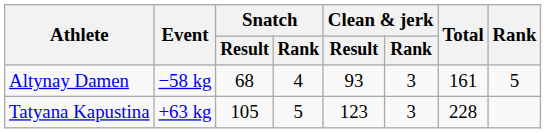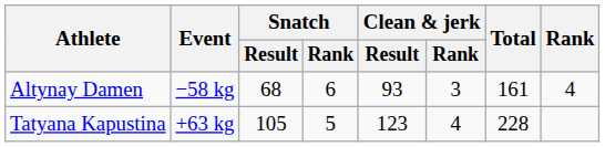Altynay Damen | Snatch / Rank: 4 -> 6
Altynay Damen | Rank: 5 -> 4
Tatyana Kapustina | Clean & jerk / Rank: 3 -> 4
